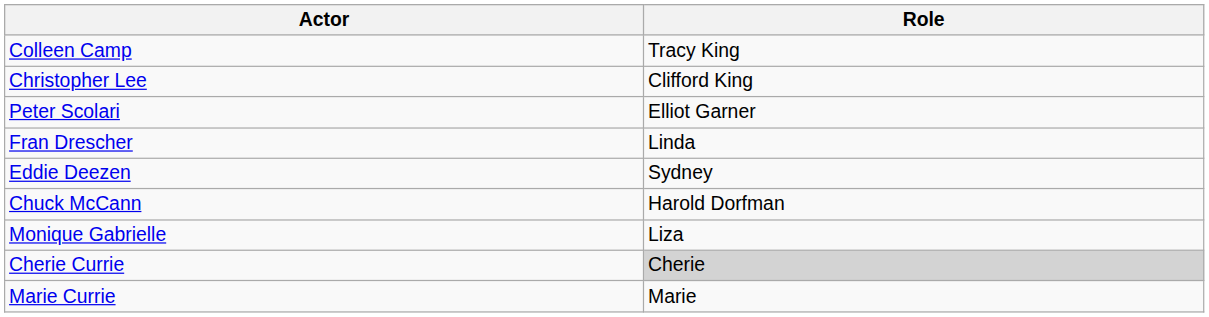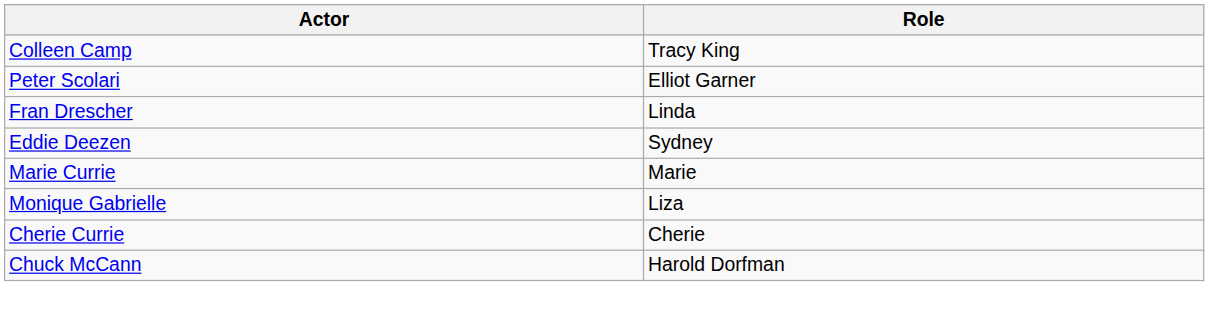- row: Christopher Lee | Clifford King
rows swapped: Chuck McCann <-> Marie Currie
Cherie Currie | Role: lightgrey background -> no background
